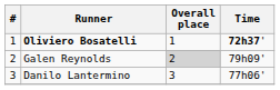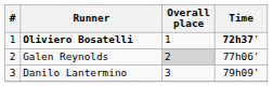Galen Reynolds | Time: 79h09' -> 77h06'
Danilo Lantermino | Time: 77h06' -> 79h09'
